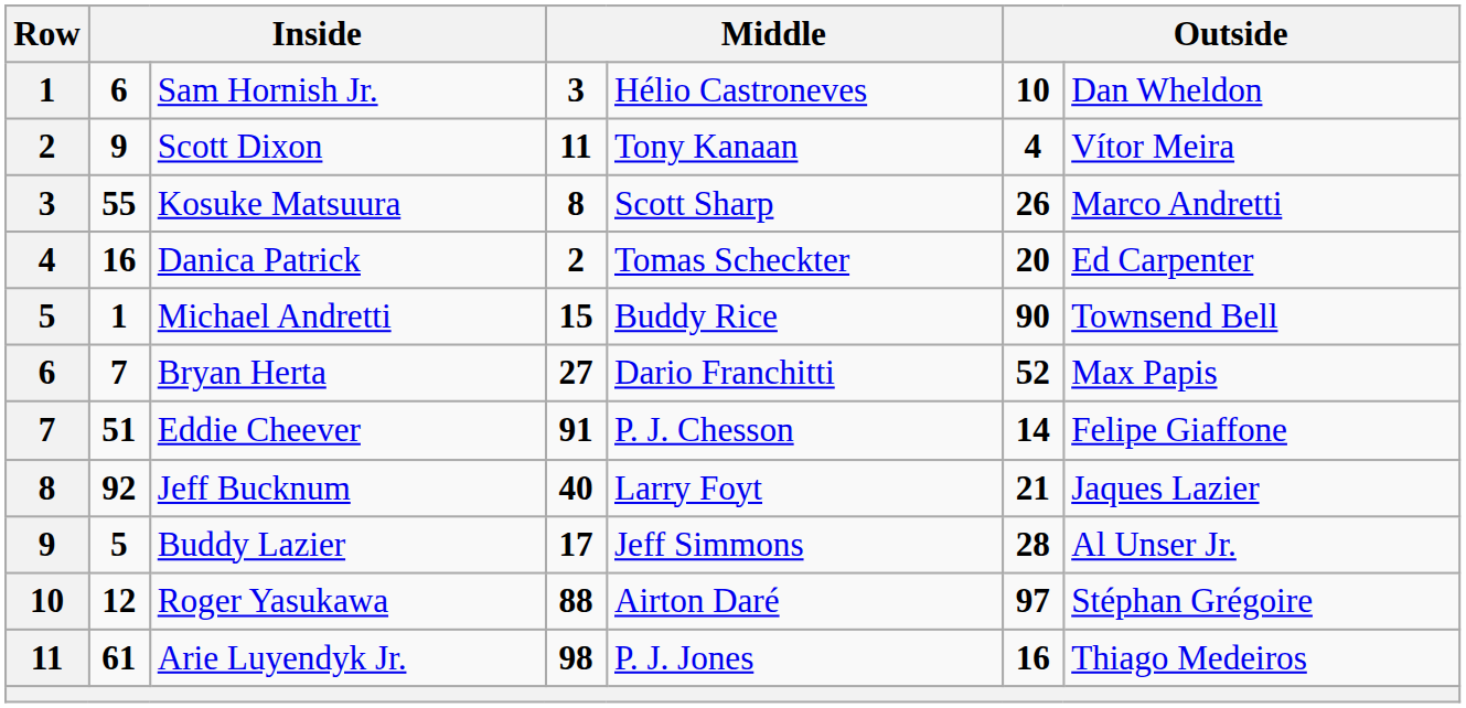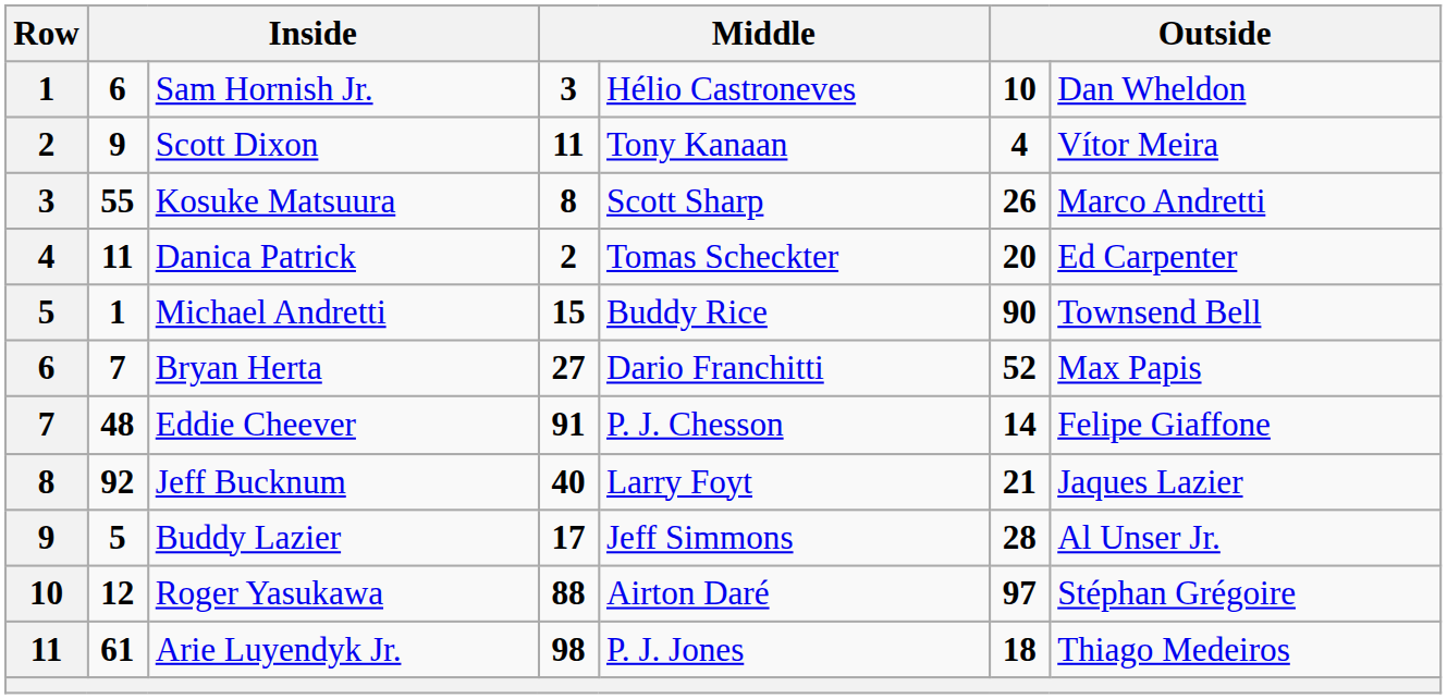Danica Patrick | column 2: 16 -> 11
Eddie Cheever | column 2: 51 -> 48
Arie Luyendyk Jr. | column 6: 16 -> 18
